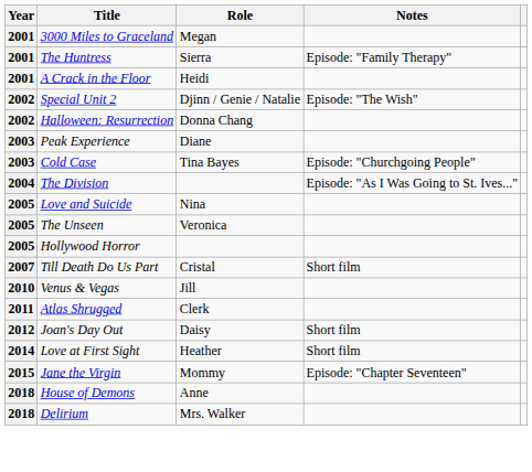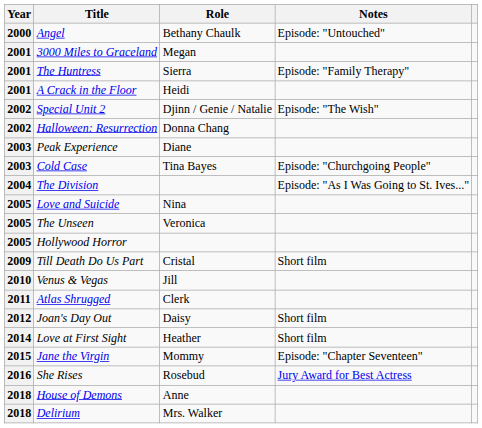+ row: 2000 | Angel | Bethany Chaulk | Episode: "Untouched"
Till Death Do Us Part | Year: 2007 -> 2009
+ row: 2016 | She Rises | Rosebud | Jury Award for Best Actress
